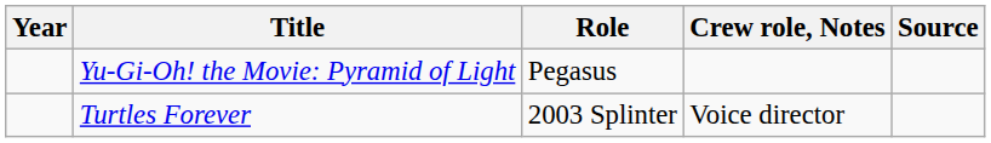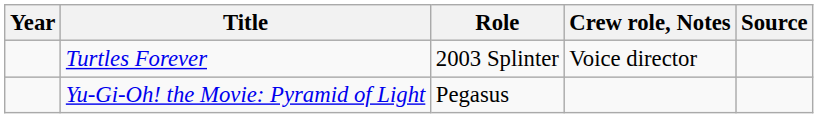rows swapped: Yu-Gi-Oh! the Movie: Pyramid of Light <-> Turtles Forever
